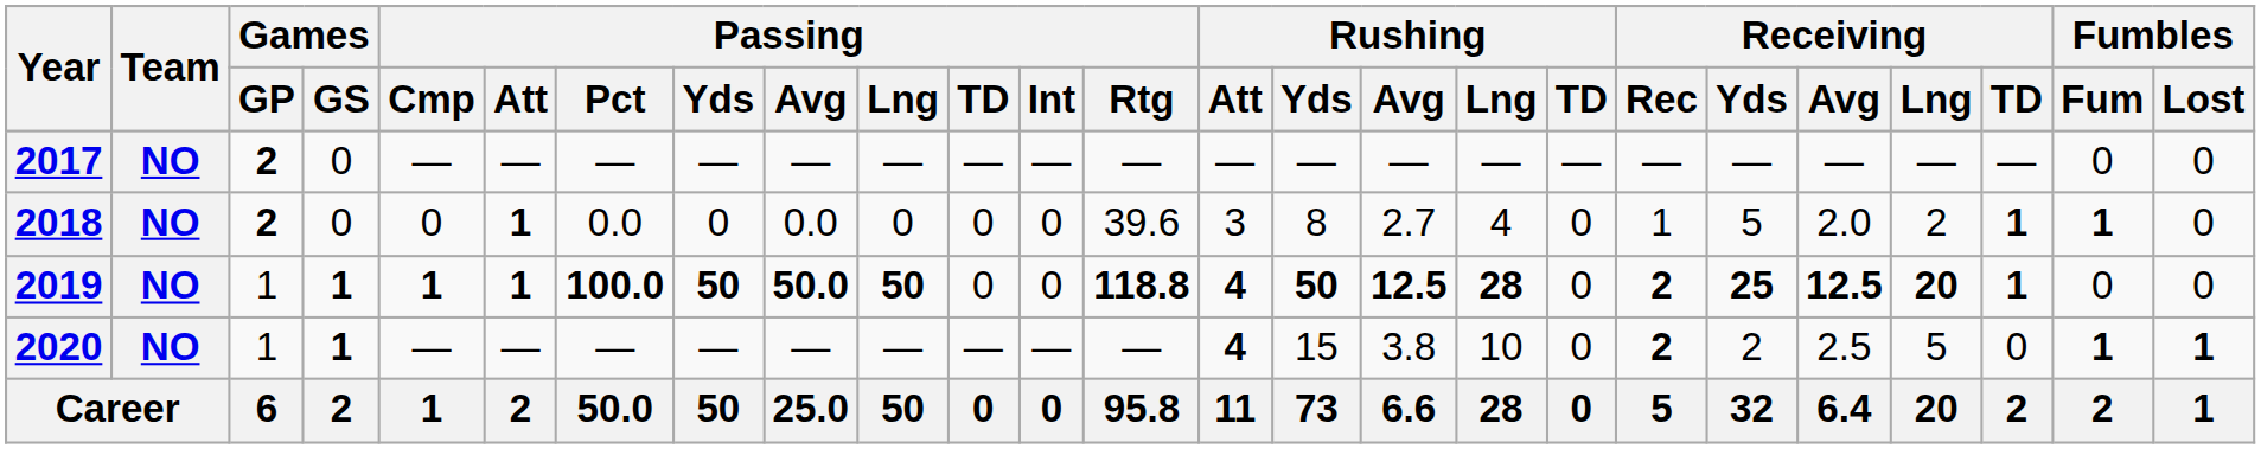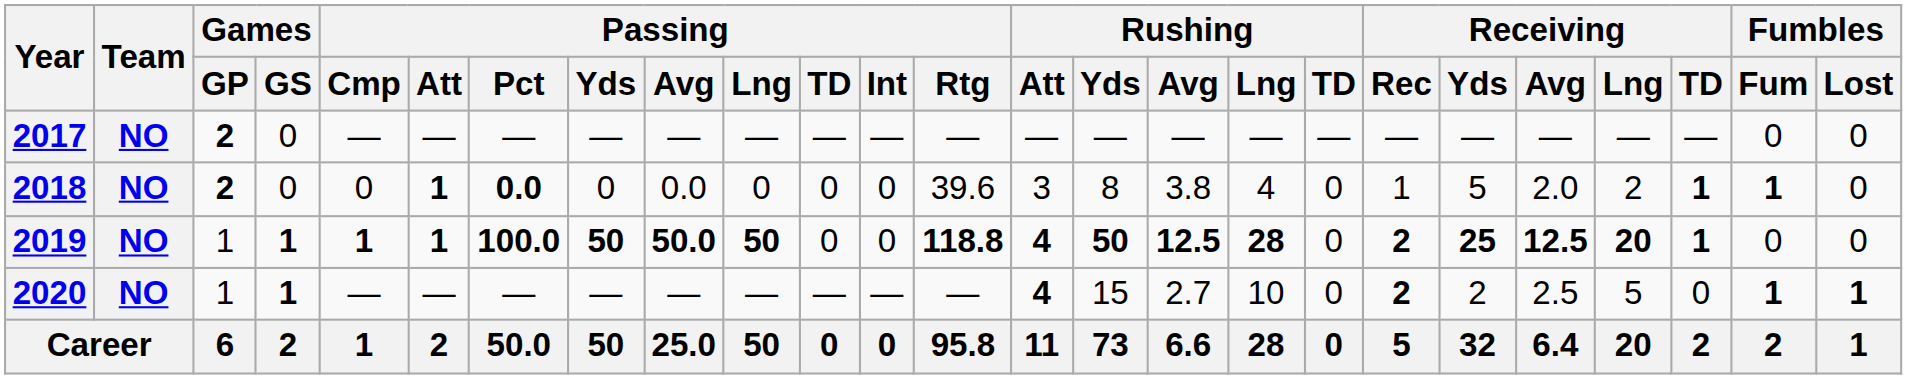2018 | Passing / Pct: normal -> bold
2018 | Rushing / Avg: 2.7 -> 3.8
2020 | Rushing / Avg: 3.8 -> 2.7
